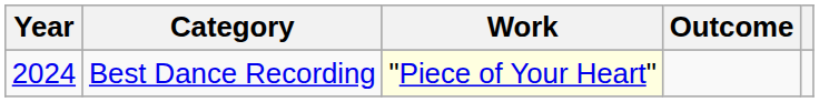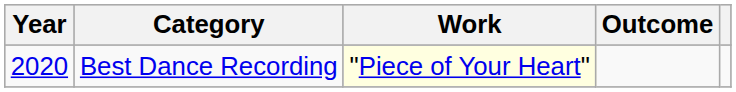Best Dance Recording | Year: 2024 -> 2020
